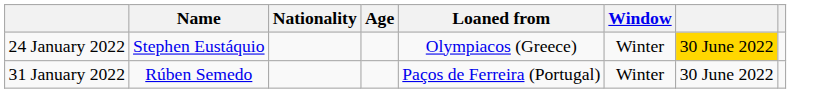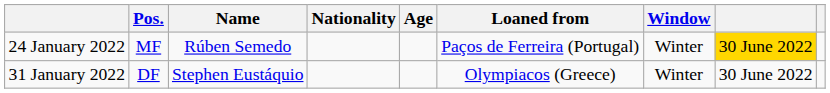+ column: Pos. | MF | DF
24 January 2022 | Name: Stephen Eustáquio -> Rúben Semedo
24 January 2022 | Loaned from: Olympiacos (Greece) -> Paços de Ferreira (Portugal)
31 January 2022 | Name: Rúben Semedo -> Stephen Eustáquio
31 January 2022 | Loaned from: Paços de Ferreira (Portugal) -> Olympiacos (Greece)
